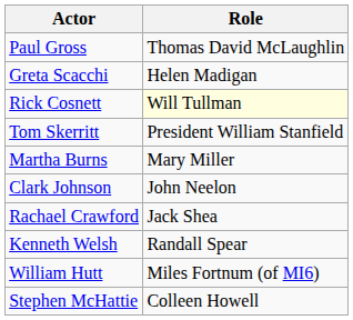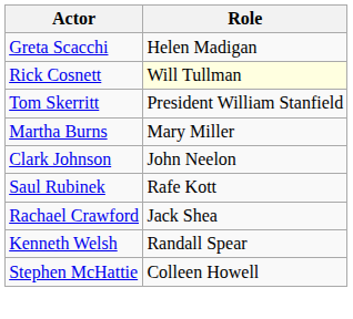- row: Paul Gross | Thomas David McLaughlin
+ row: Saul Rubinek | Rafe Kott
- row: William Hutt | Miles Fortnum (of MI6)
